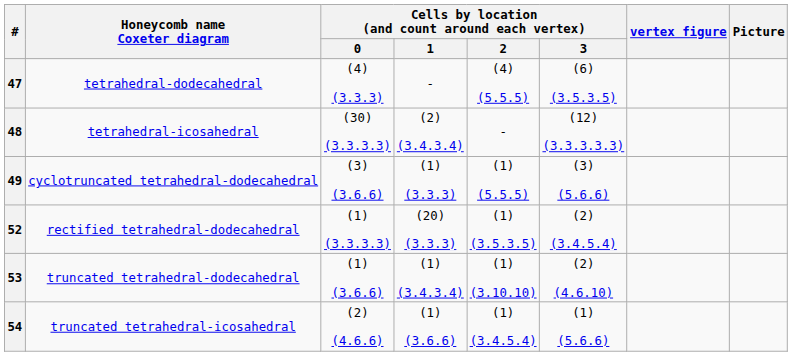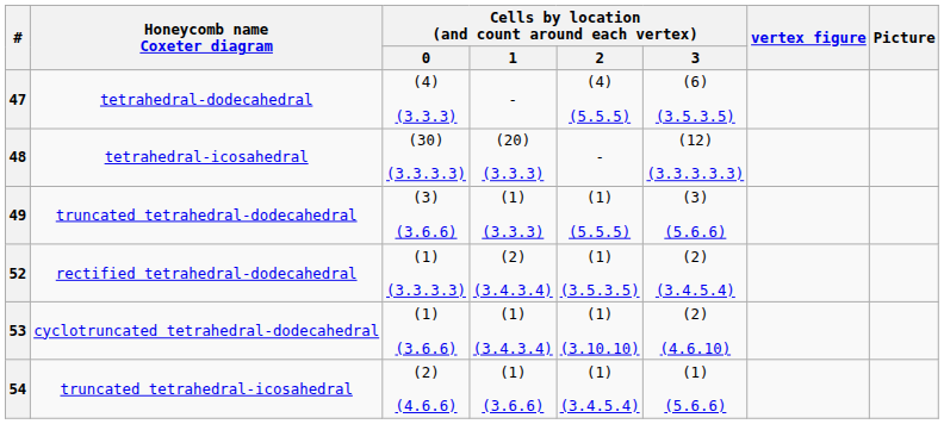48 | Cells by location (and count around each vertex) / 1: (2) (3.4.3.4) -> (20) (3.3.3)
49 | Honeycomb name Coxeter diagram: cyclotruncated tetrahedral-dodecahedral -> truncated tetrahedral-dodecahedral
52 | Cells by location (and count around each vertex) / 1: (20) (3.3.3) -> (2) (3.4.3.4)
53 | Honeycomb name Coxeter diagram: truncated tetrahedral-dodecahedral -> cyclotruncated tetrahedral-dodecahedral
